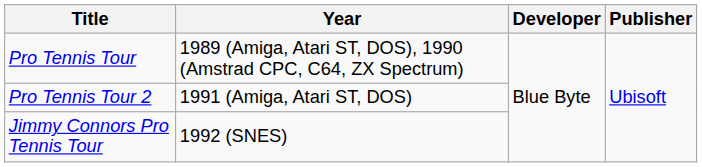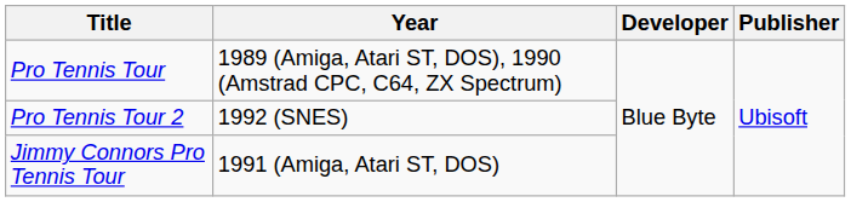Pro Tennis Tour 2 | Year: 1991 (Amiga, Atari ST, DOS) -> 1992 (SNES)
Jimmy Connors Pro Tennis Tour | Year: 1992 (SNES) -> 1991 (Amiga, Atari ST, DOS)
